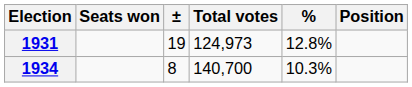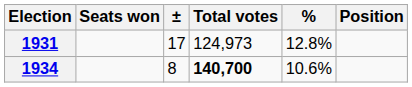1931 | ±: 19 -> 17
1934 | Total votes: normal -> bold
1934 | %: 10.3% -> 10.6%
